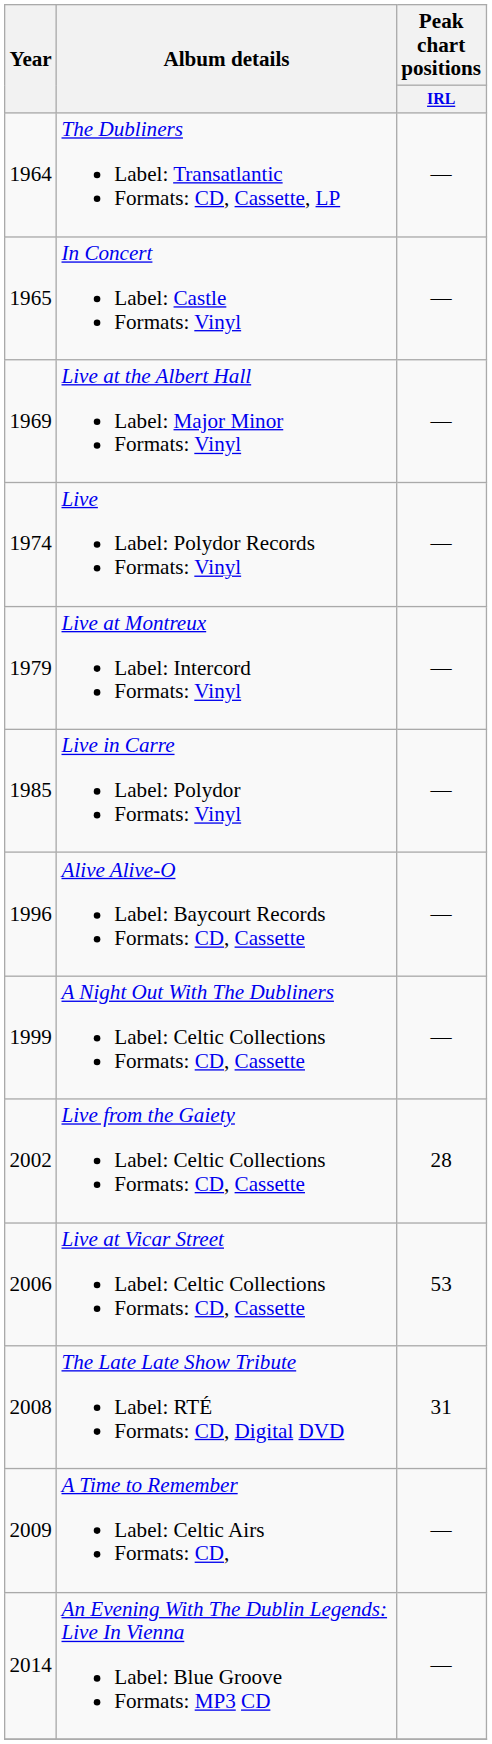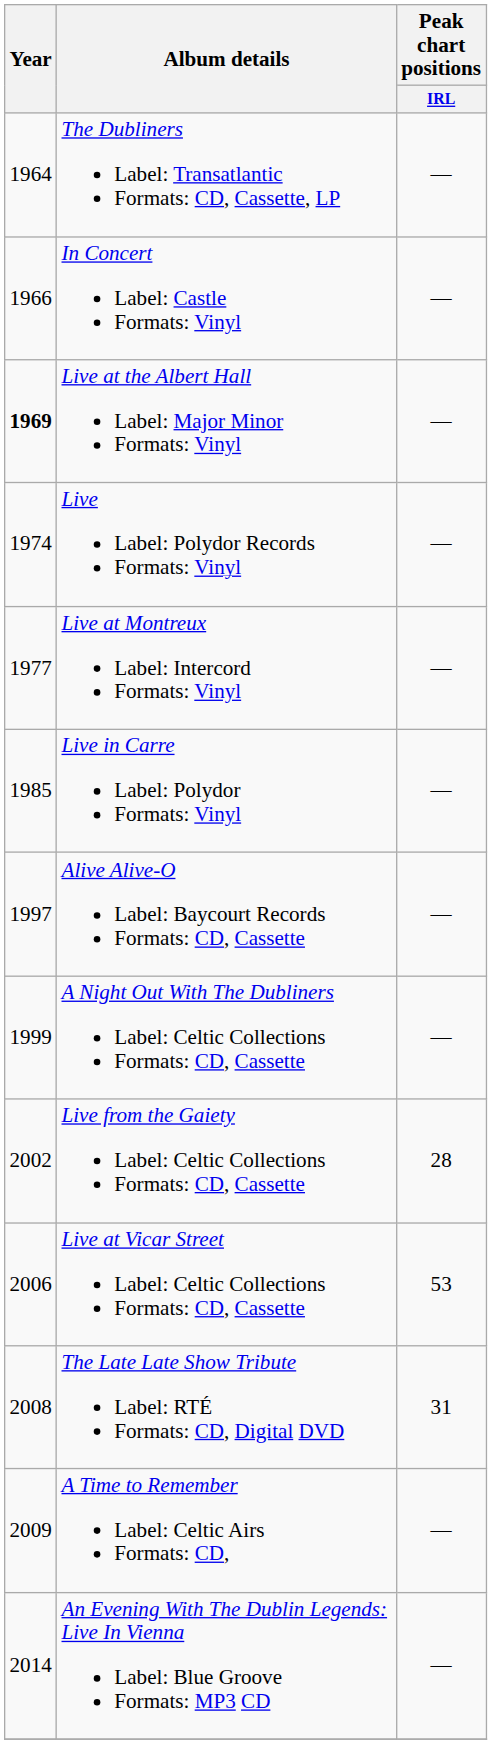In Concert Label: Castle Formats: Vinyl | Year: 1965 -> 1966
Live at the Albert Hall Label: Major Minor Formats: Vinyl | Year: normal -> bold
Live at Montreux Label: Intercord Formats: Vinyl | Year: 1979 -> 1977
Alive Alive-O Label: Baycourt Records Formats: CD, Cassette | Year: 1996 -> 1997
